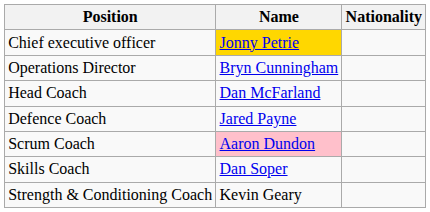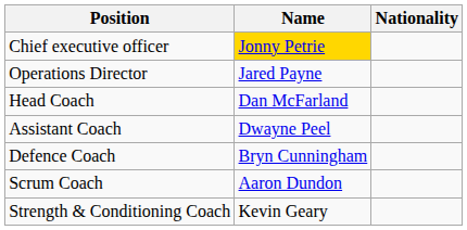Operations Director | Name: Bryn Cunningham -> Jared Payne
+ row: Assistant Coach | Dwayne Peel
Defence Coach | Name: Jared Payne -> Bryn Cunningham
Scrum Coach | Name: pink background -> no background
- row: Skills Coach | Dan Soper
